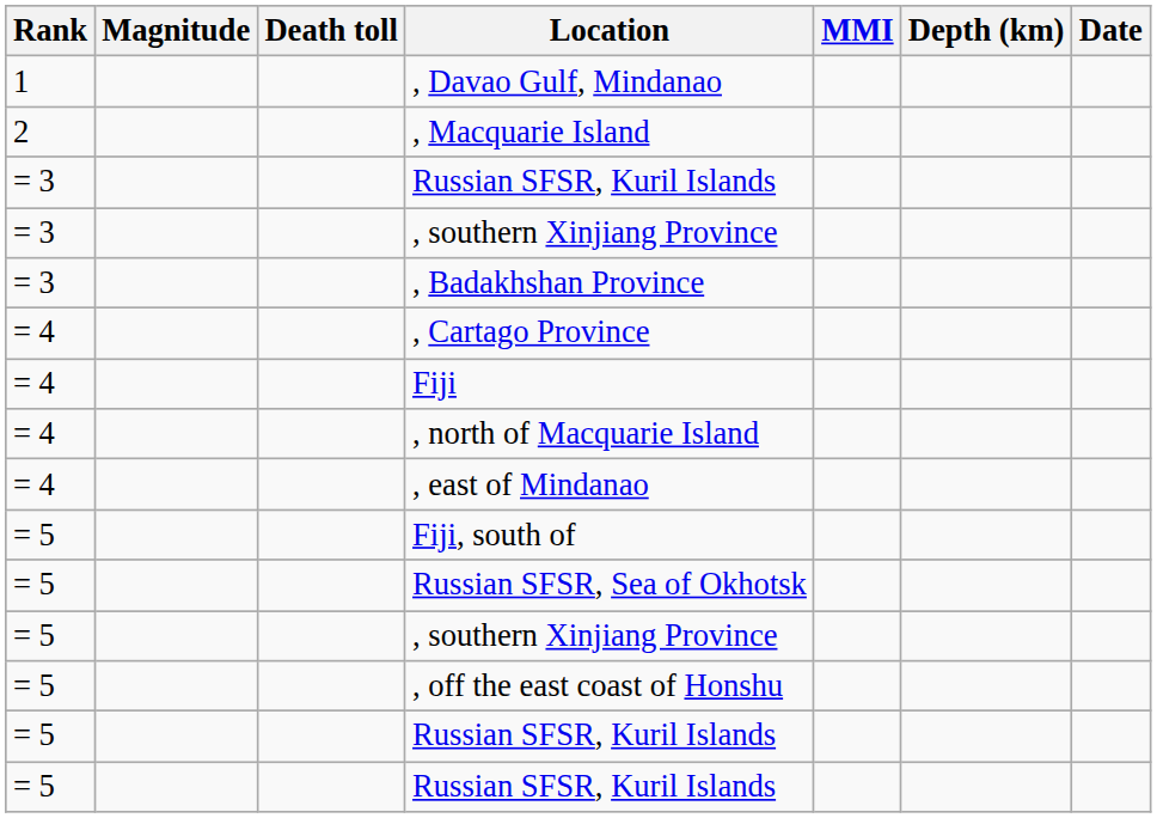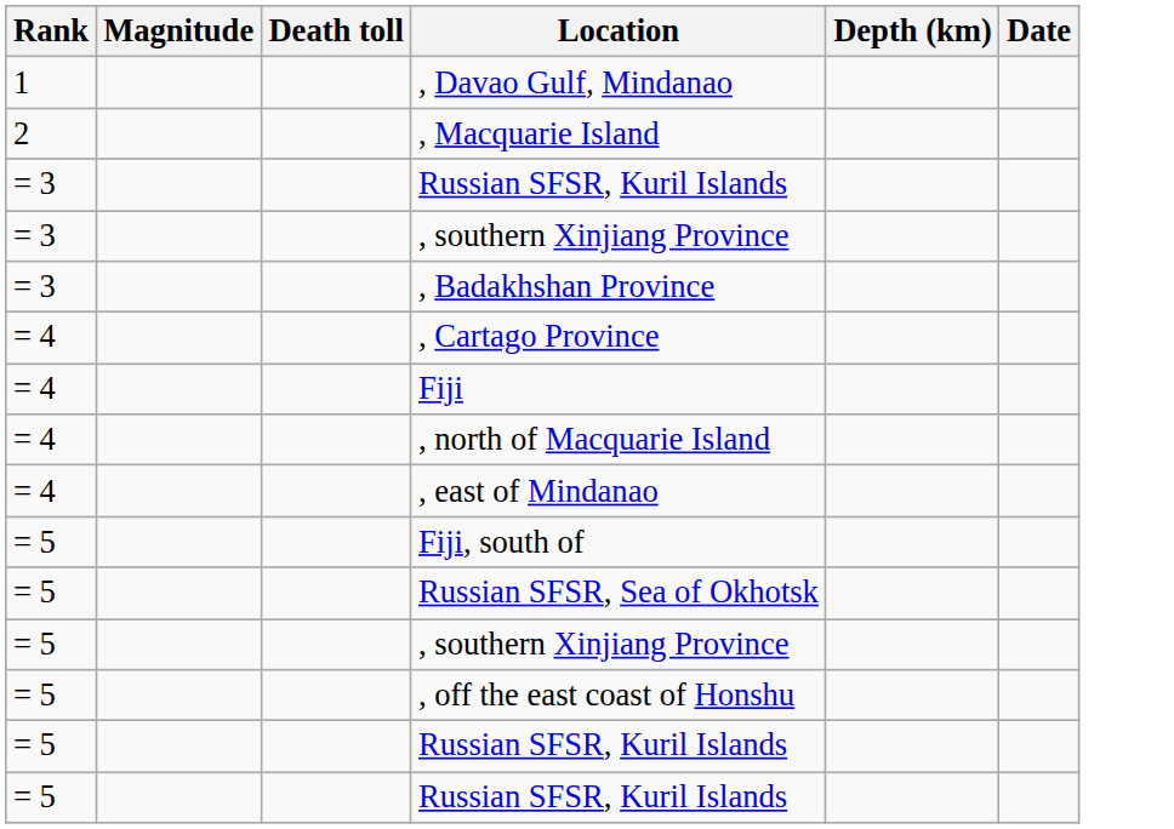- column: MMI
